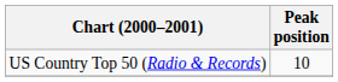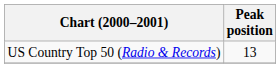US Country Top 50 (Radio & Records) | Peak position: 10 -> 13
